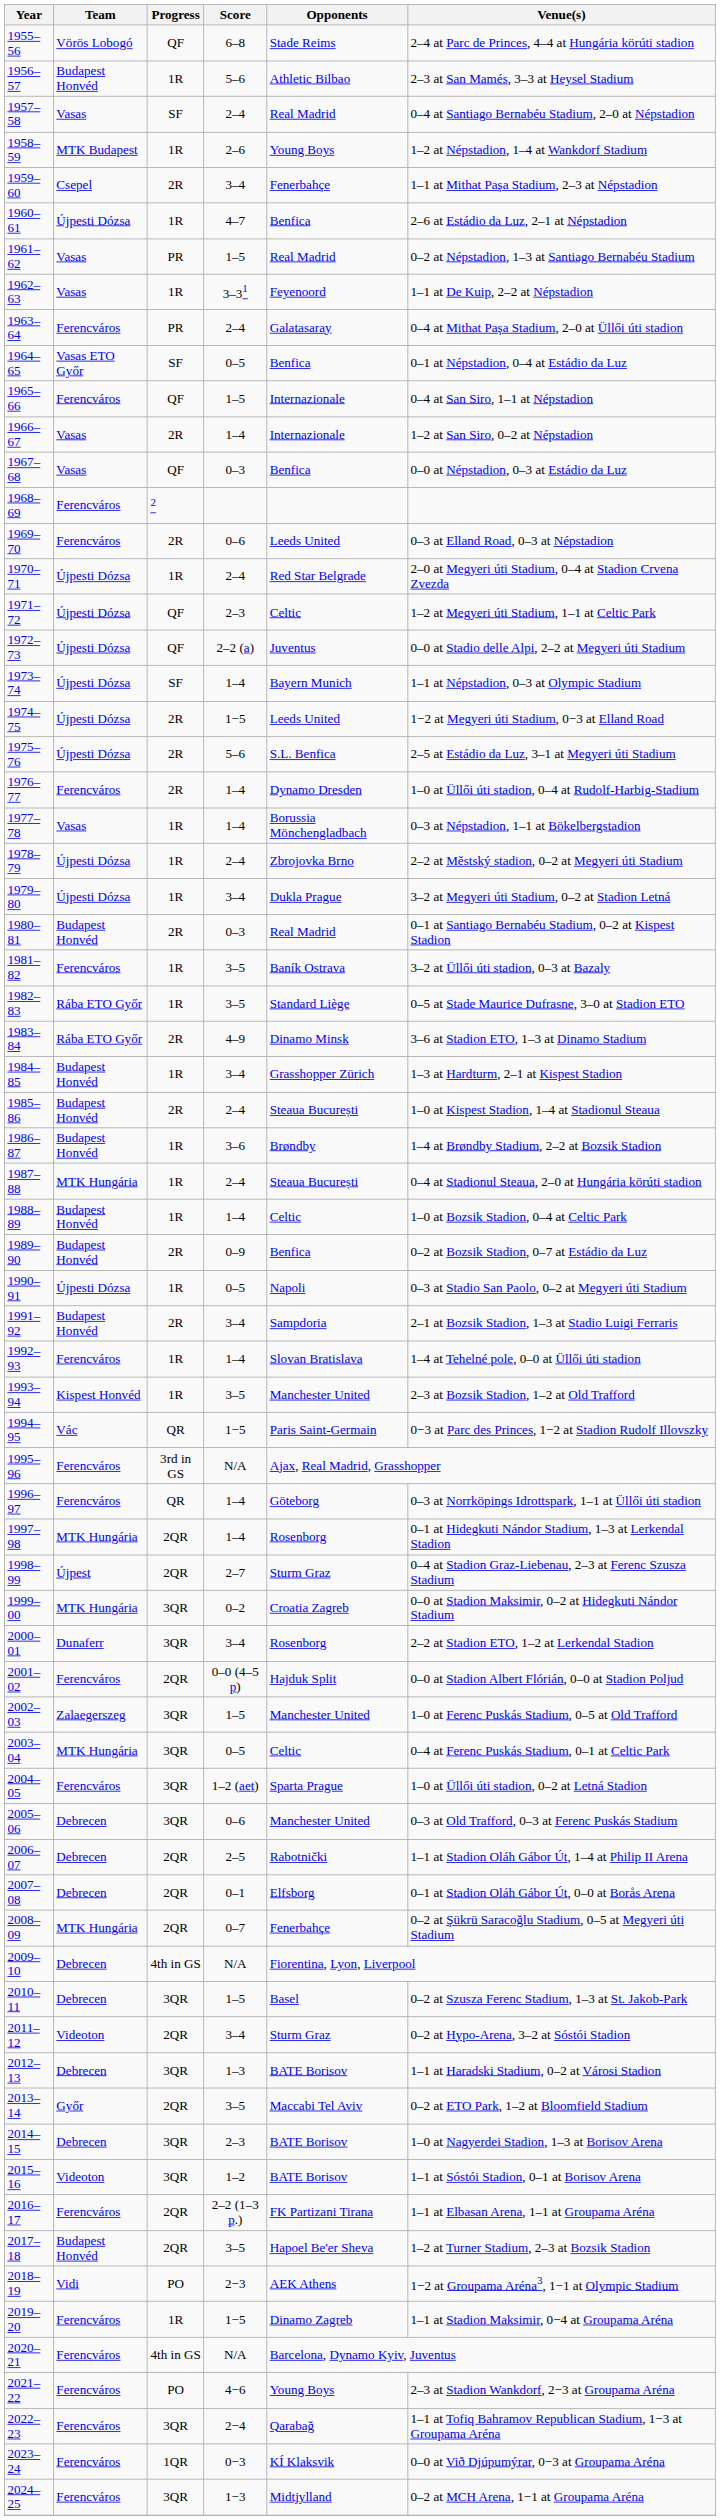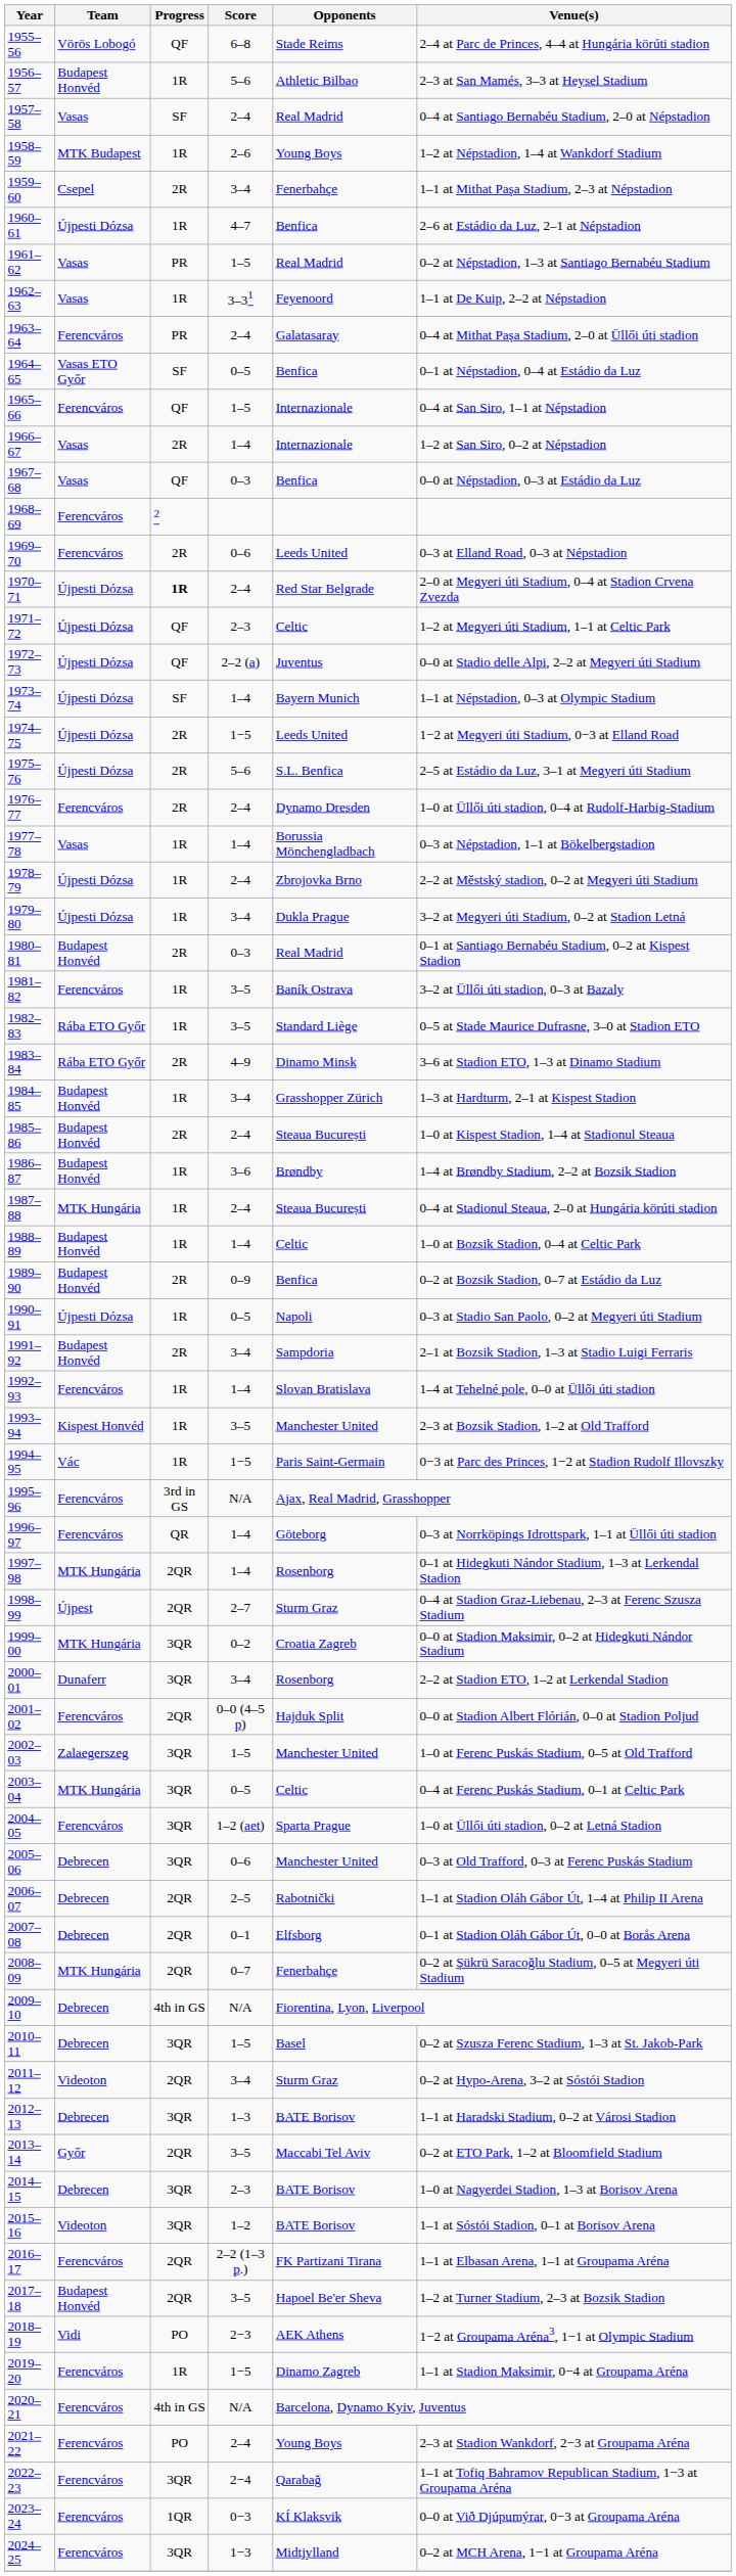1970–71 | Progress: normal -> bold
1976–77 | Score: 1–4 -> 2–4
1994–95 | Progress: QR -> 1R
2021–22 | Score: 4−6 -> 2–4
